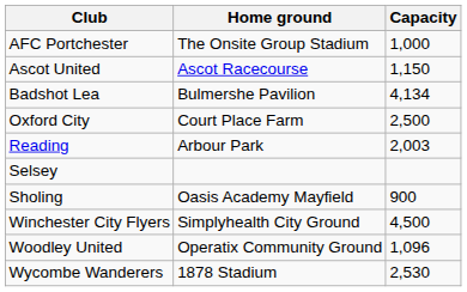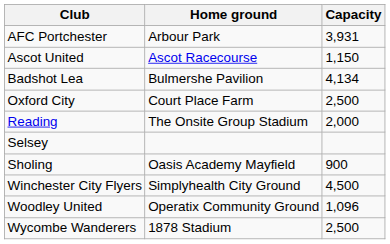AFC Portchester | Home ground: The Onsite Group Stadium -> Arbour Park
AFC Portchester | Capacity: 1,000 -> 3,931
Reading | Home ground: Arbour Park -> The Onsite Group Stadium
Reading | Capacity: 2,003 -> 2,000
Wycombe Wanderers | Capacity: 2,530 -> 2,500
